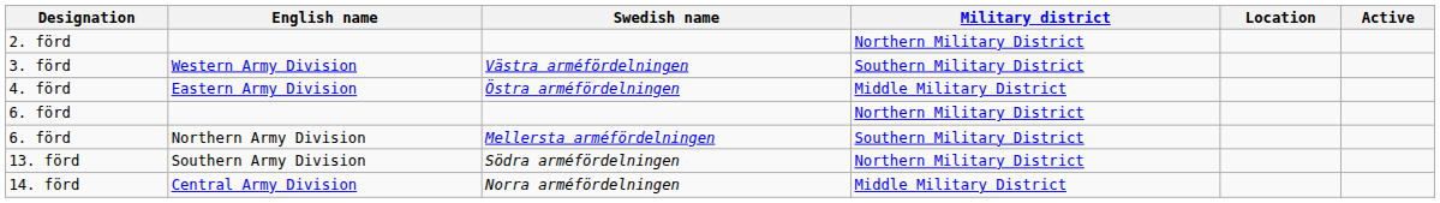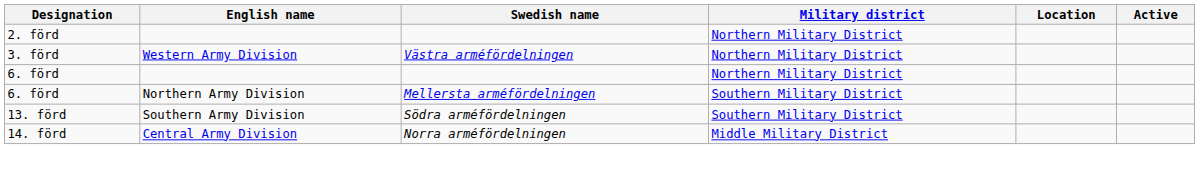3. förd | Military district: Southern Military District -> Northern Military District
- row: 4. förd | Eastern Army Division | Östra arméfördelningen | Middle Military District
13. förd | Military district: Northern Military District -> Southern Military District
